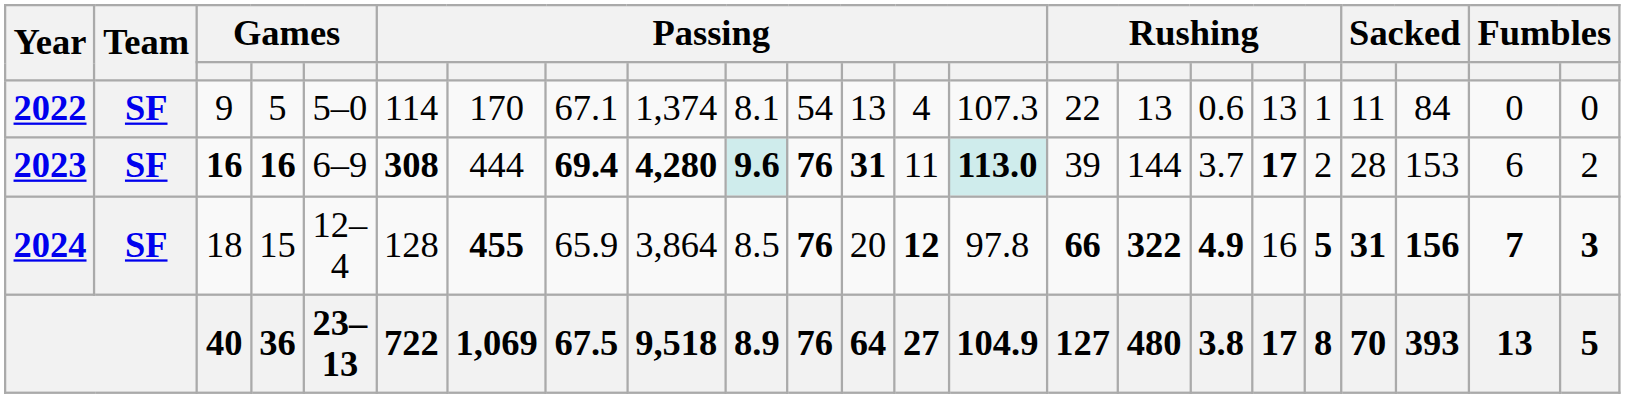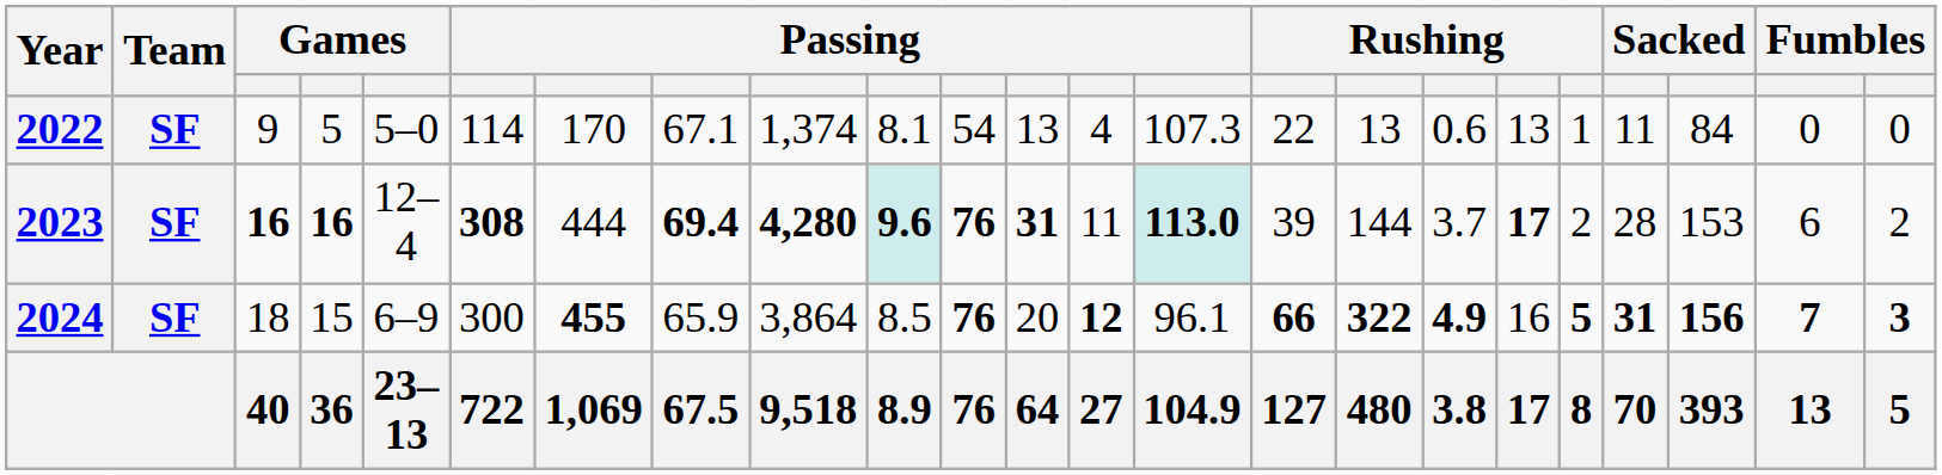2023 | column 5: 6–9 -> 12–4
2024 | column 5: 12–4 -> 6–9
2024 | column 6: 128 -> 300
2024 | column 14: 97.8 -> 96.1
